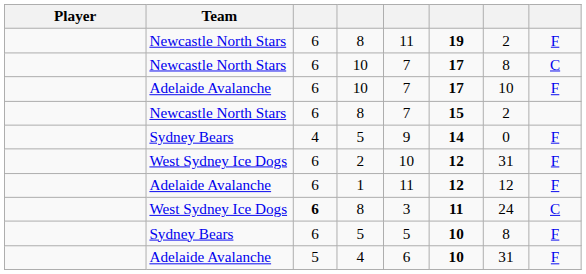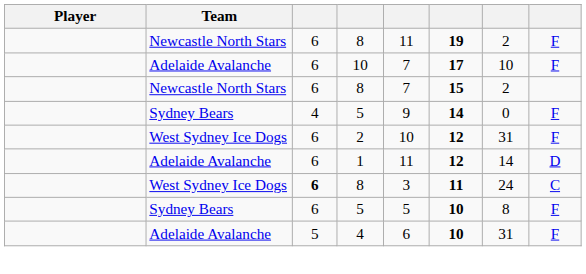- row: Newcastle North Stars | 6 | 10 | 7 | 17 | 8 | C
1 | column 7: 12 -> 14
1 | column 8: F -> D
